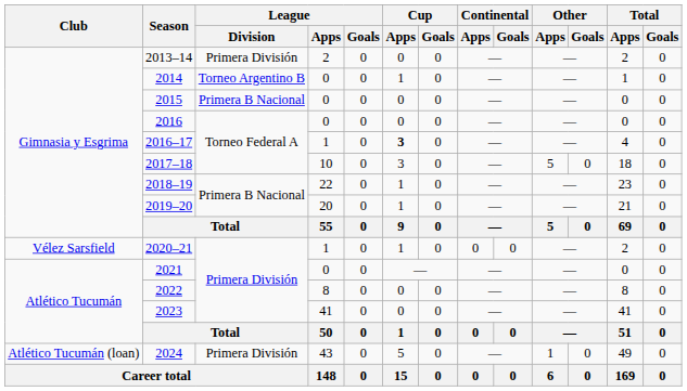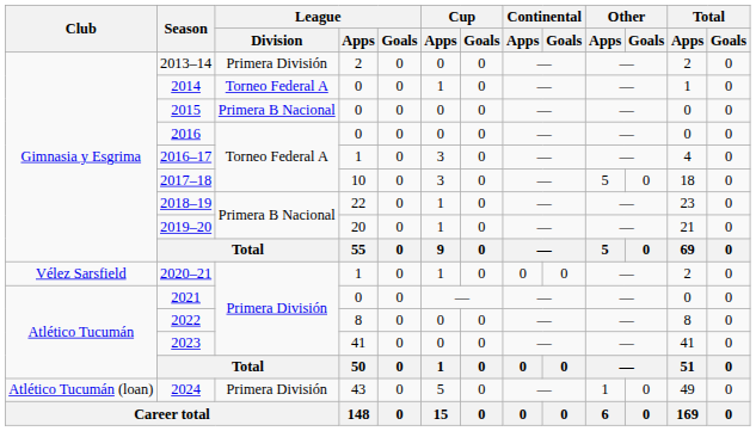2014 | League / Division: Torneo Argentino B -> Torneo Federal A
2016–17 | Cup / Apps: bold -> normal
